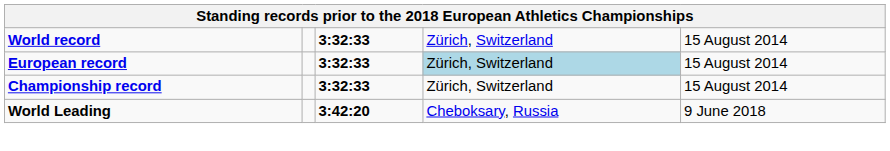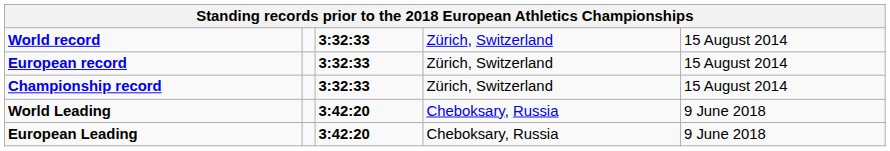European record | column 4: lightblue background -> no background
+ row: European Leading | 3:42:20 | Cheboksary, Russia | 9 June 2018
